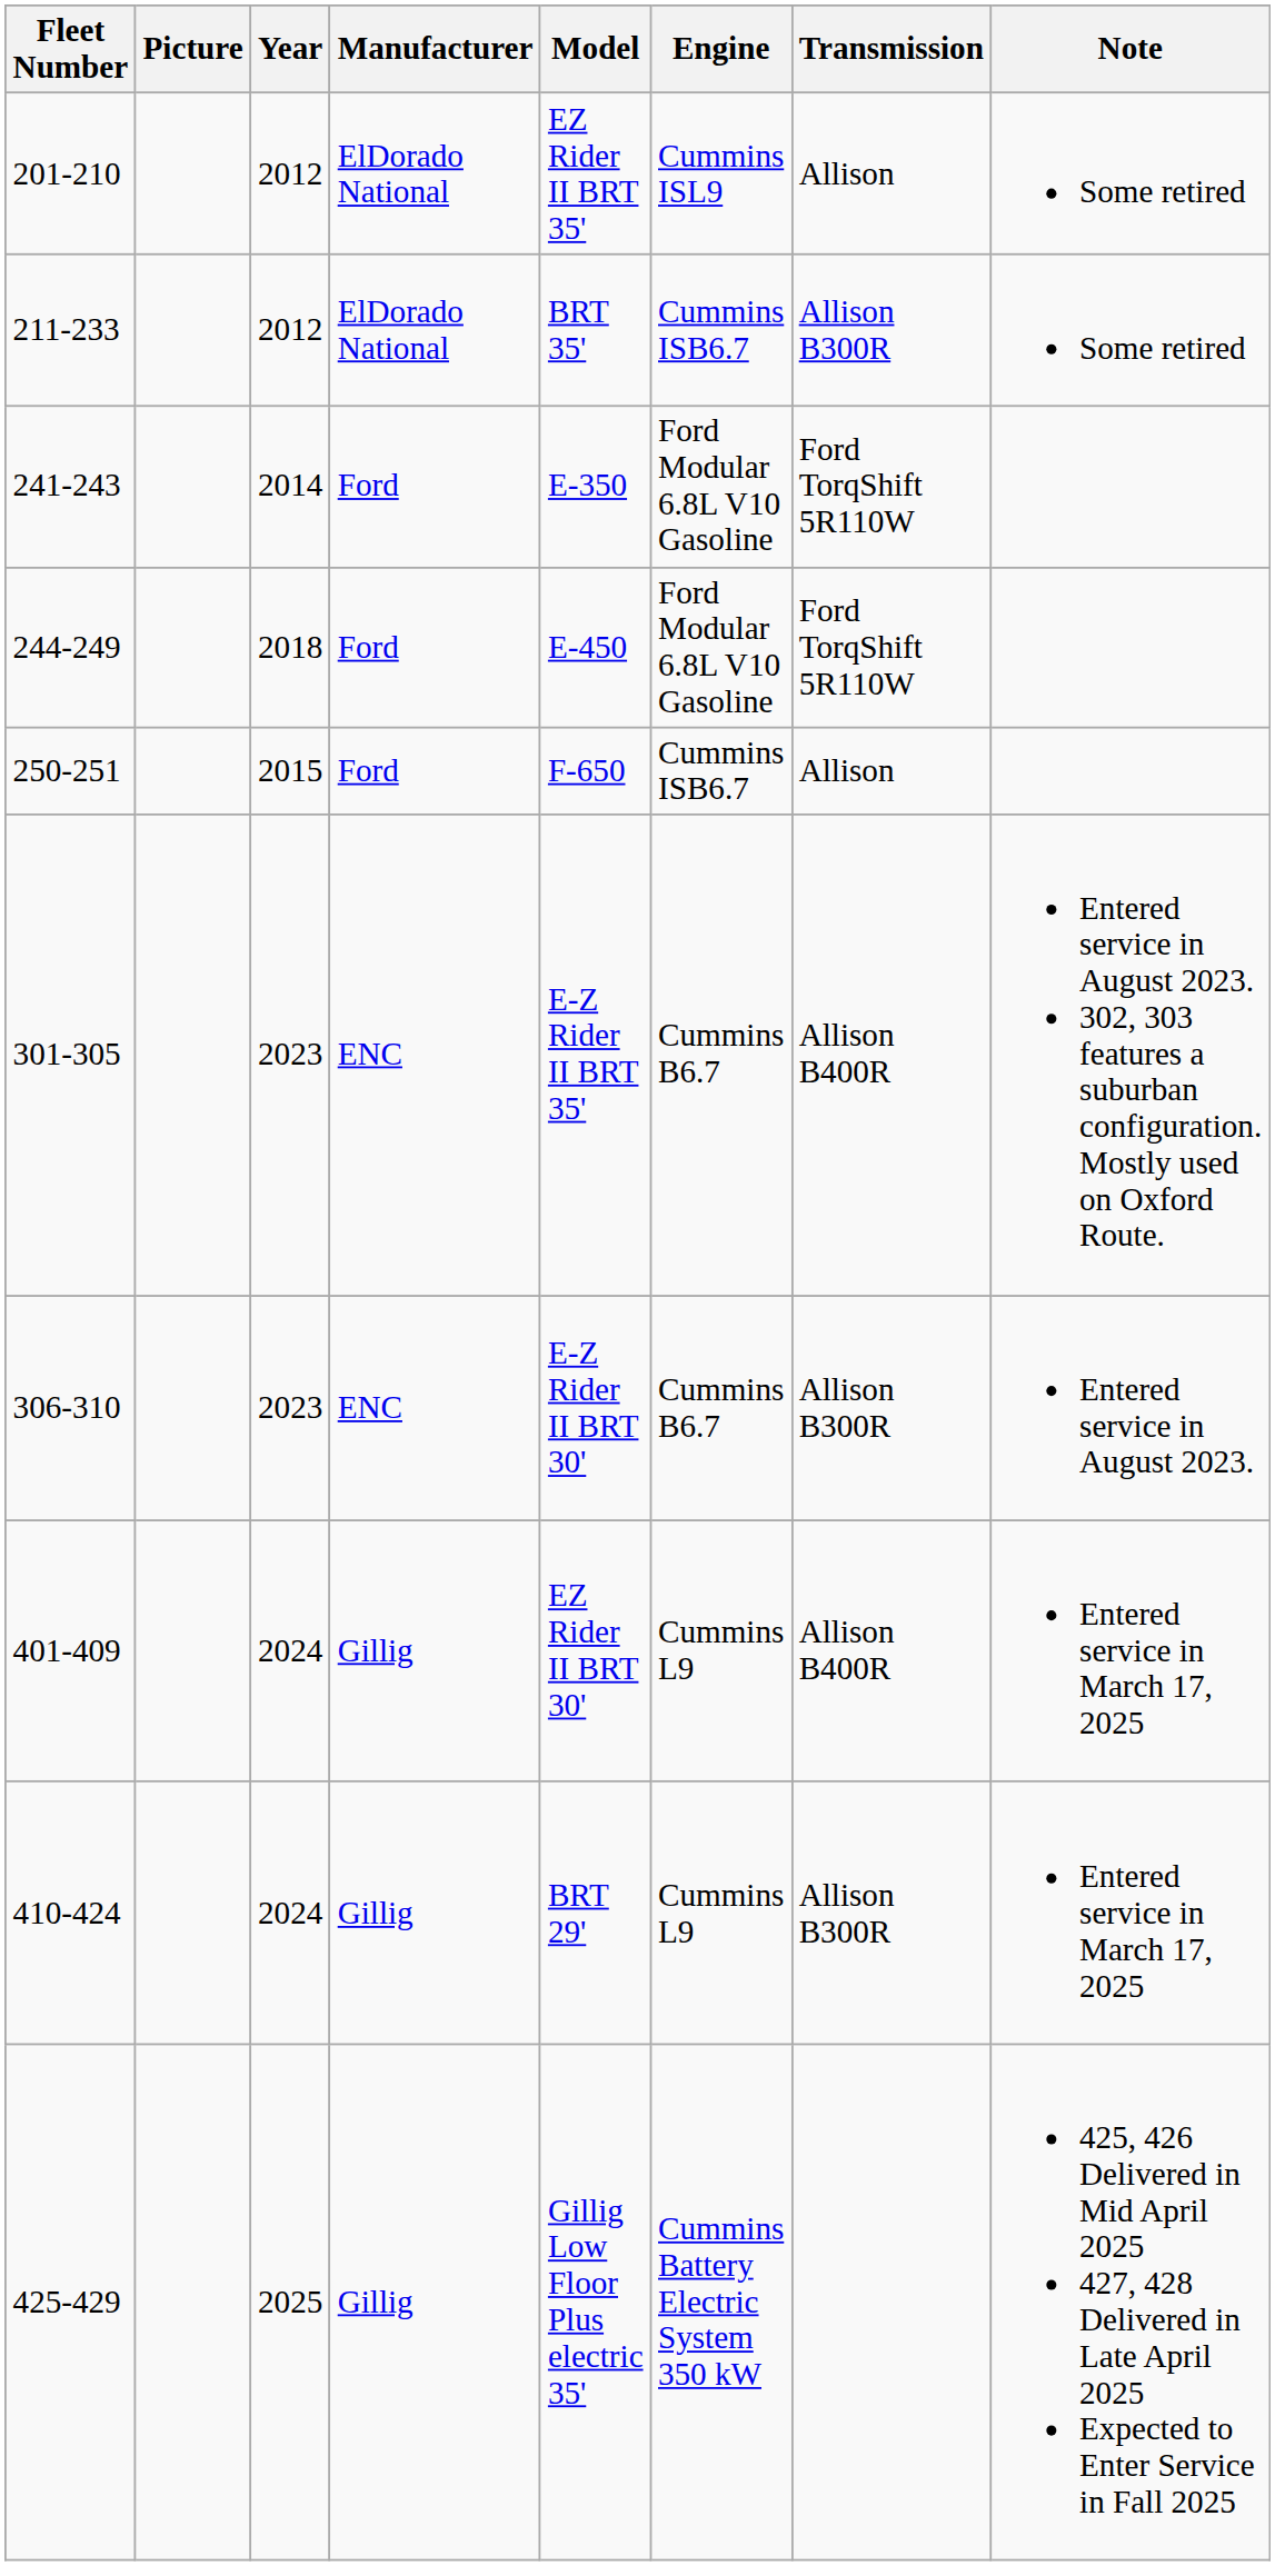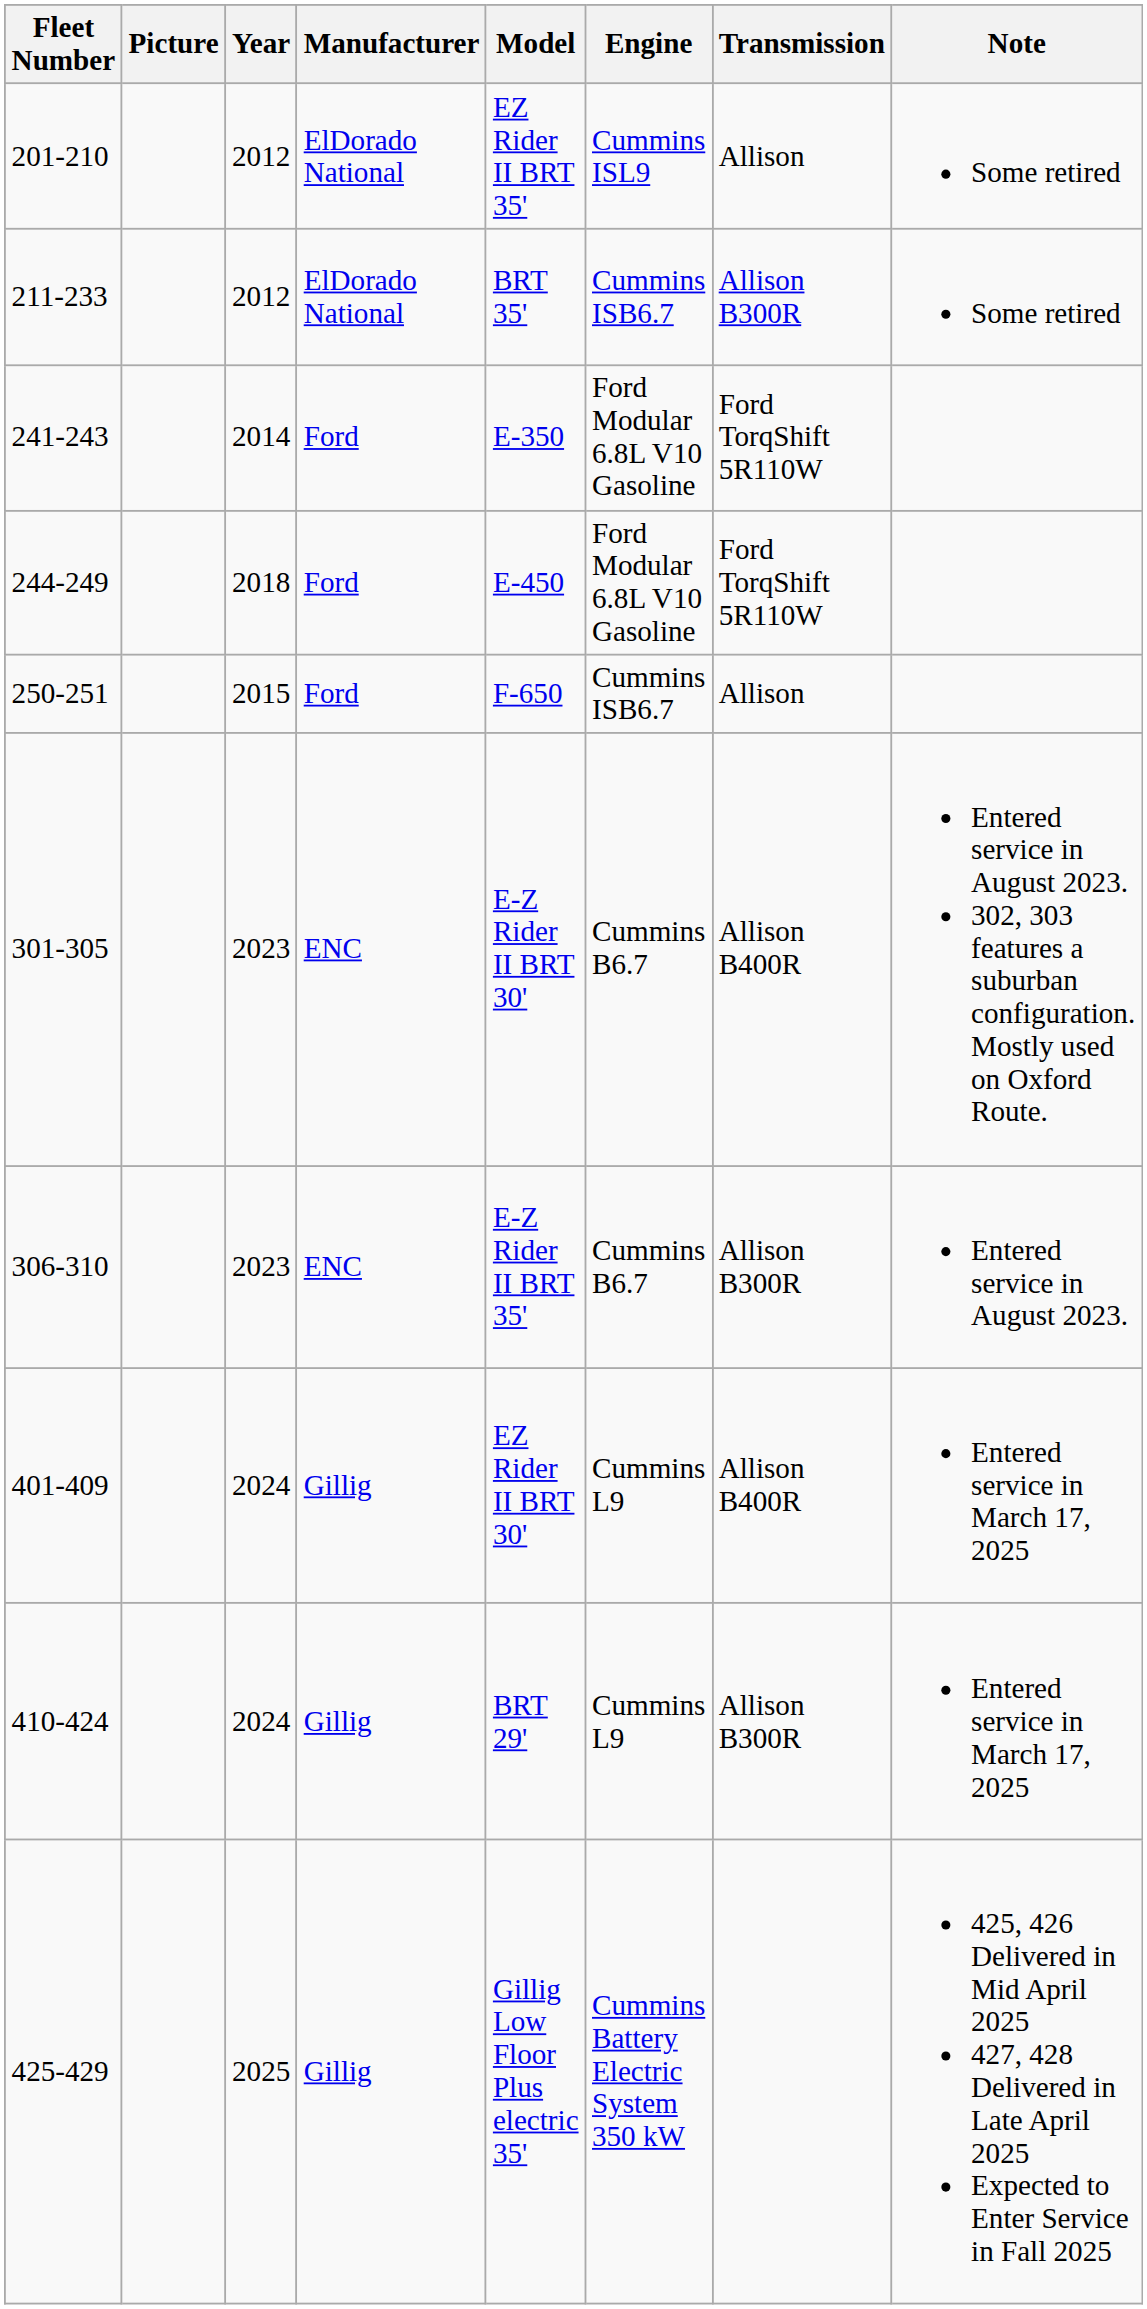301-305 | Model: E-Z Rider II BRT 35' -> E-Z Rider II BRT 30'
306-310 | Model: E-Z Rider II BRT 30' -> E-Z Rider II BRT 35'
